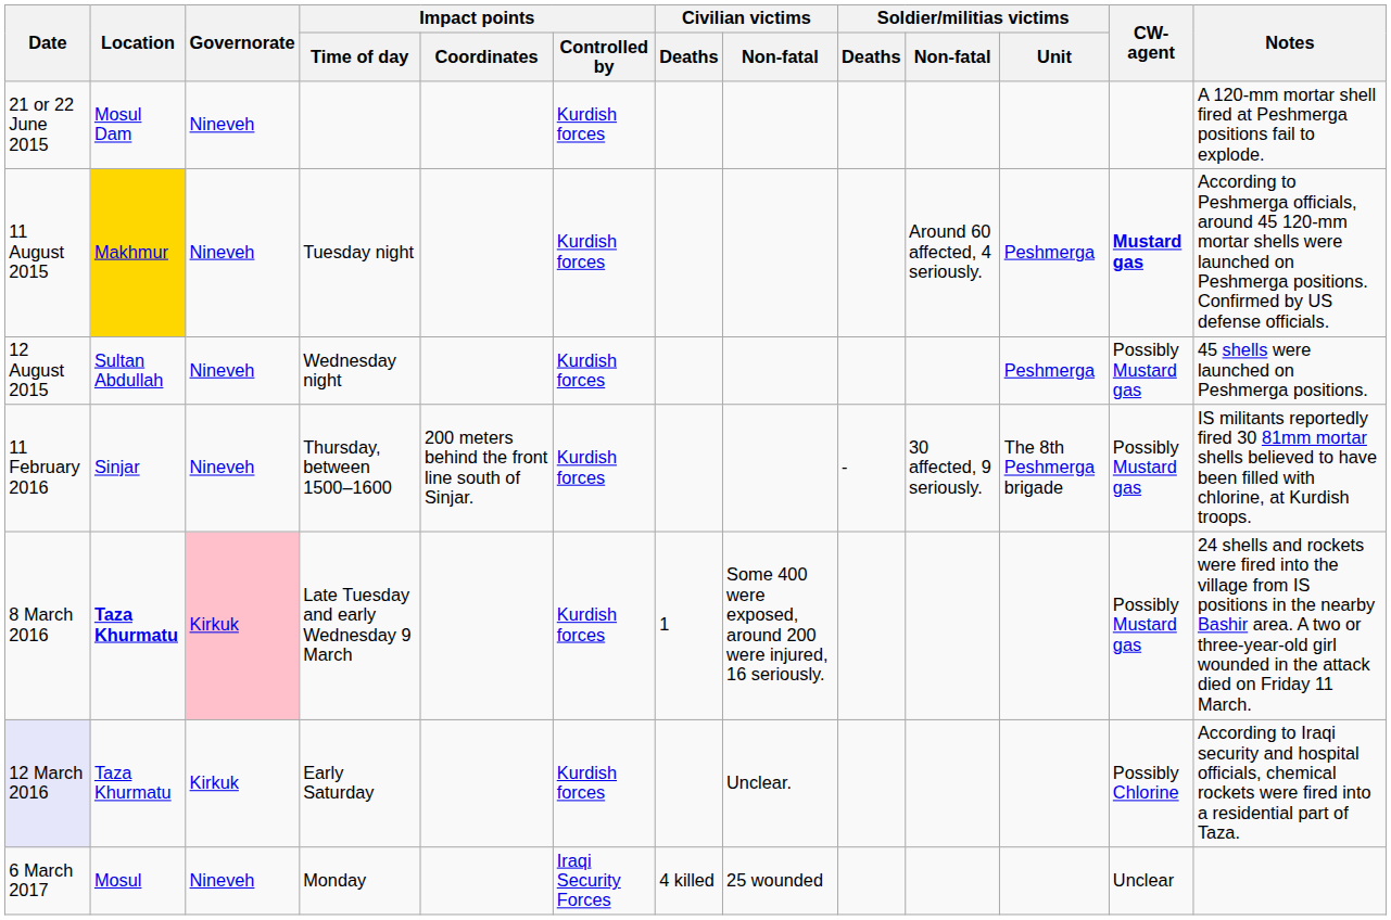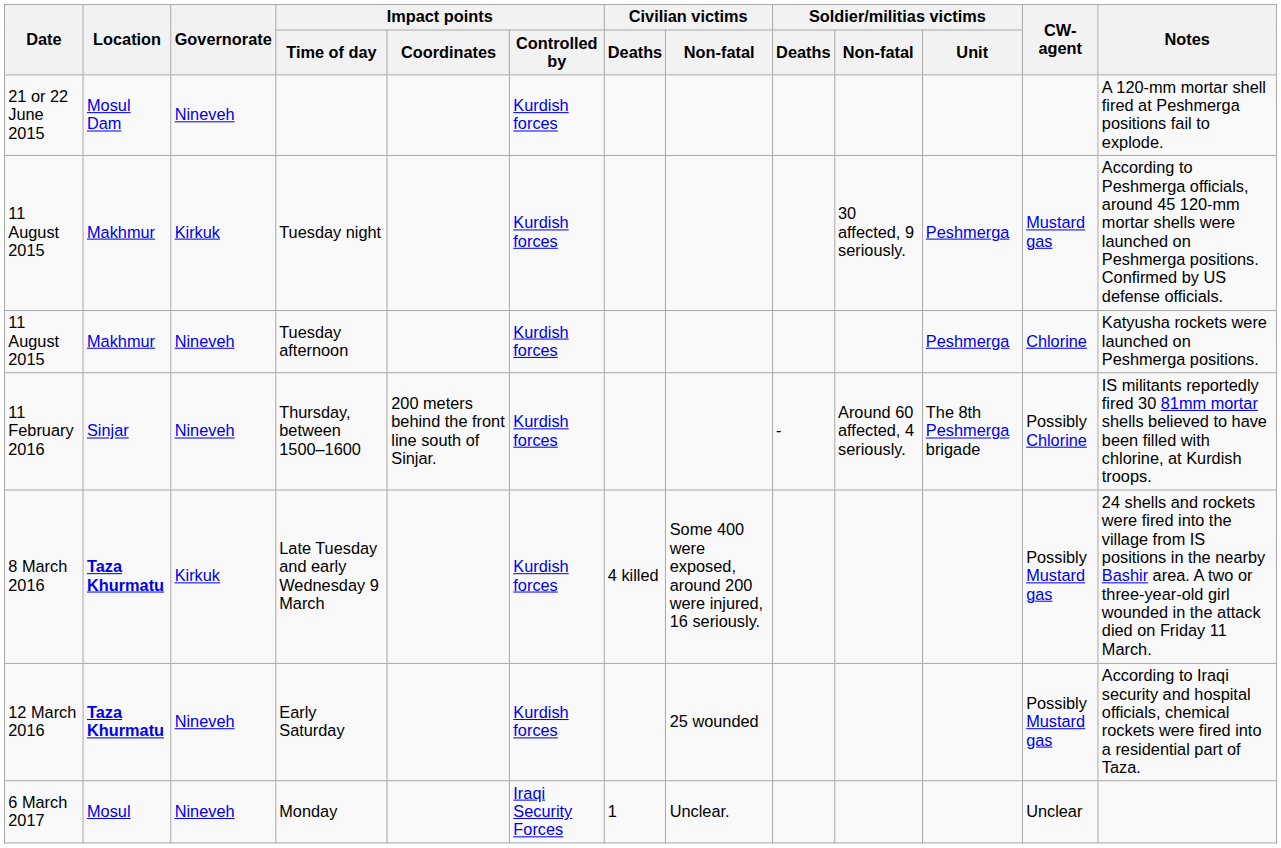Tuesday night | Location: gold background -> no background
Tuesday night | Governorate: Nineveh -> Kirkuk
Tuesday night | Soldier/militias victims / Non-fatal: Around 60 affected, 4 seriously. -> 30 affected, 9 seriously.
Tuesday night | CW-agent: bold -> normal
+ row: 11 August 2015 | Makhmur | Nineveh | Tuesday afternoon | Kurdish forces | Peshmerga | Chlorine | Katyusha rockets were launched on Peshmerga positions.
- row: 12 August 2015 | Sultan Abdullah | Nineveh | Wednesday night | Kurdish forces | Peshmerga | Possibly Mustard gas | 45 shells were launched on Peshmerga positions.
Thursday, between 1500–1600 | Soldier/militias victims / Non-fatal: 30 affected, 9 seriously. -> Around 60 affected, 4 seriously.
Thursday, between 1500–1600 | CW-agent: Possibly Mustard gas -> Possibly Chlorine
Late Tuesday and early Wednesday 9 March | Governorate: pink background -> no background
Late Tuesday and early Wednesday 9 March | Civilian victims / Deaths: 1 -> 4 killed
Early Saturday | Date: lavender background -> no background
Early Saturday | Location: normal -> bold
Early Saturday | Governorate: Kirkuk -> Nineveh
Early Saturday | Civilian victims / Non-fatal: Unclear. -> 25 wounded
Early Saturday | CW-agent: Possibly Chlorine -> Possibly Mustard gas
Monday | Civilian victims / Deaths: 4 killed -> 1
Monday | Civilian victims / Non-fatal: 25 wounded -> Unclear.
